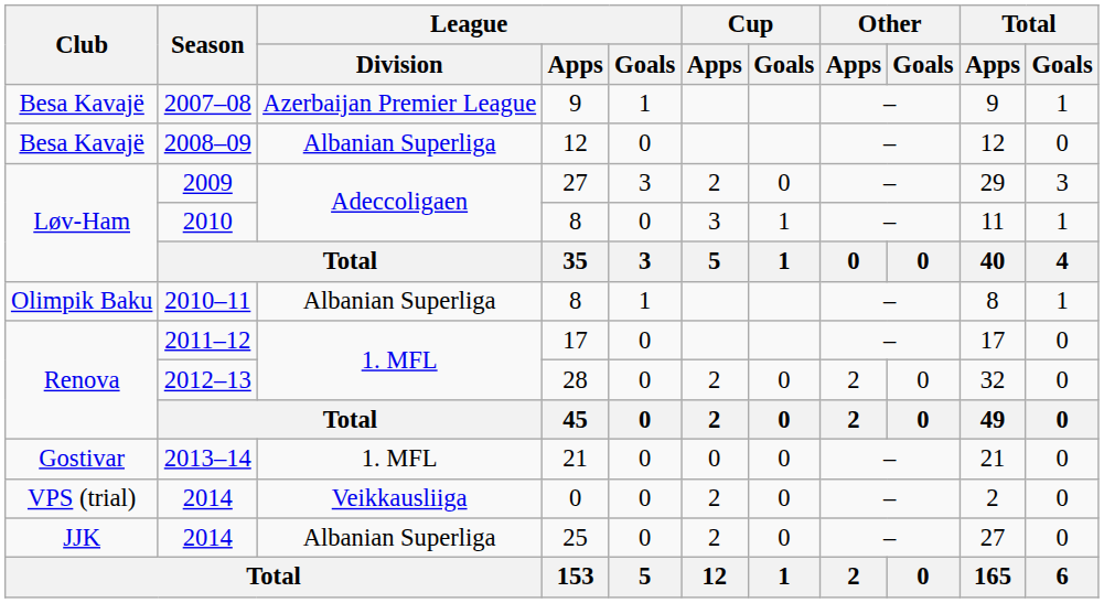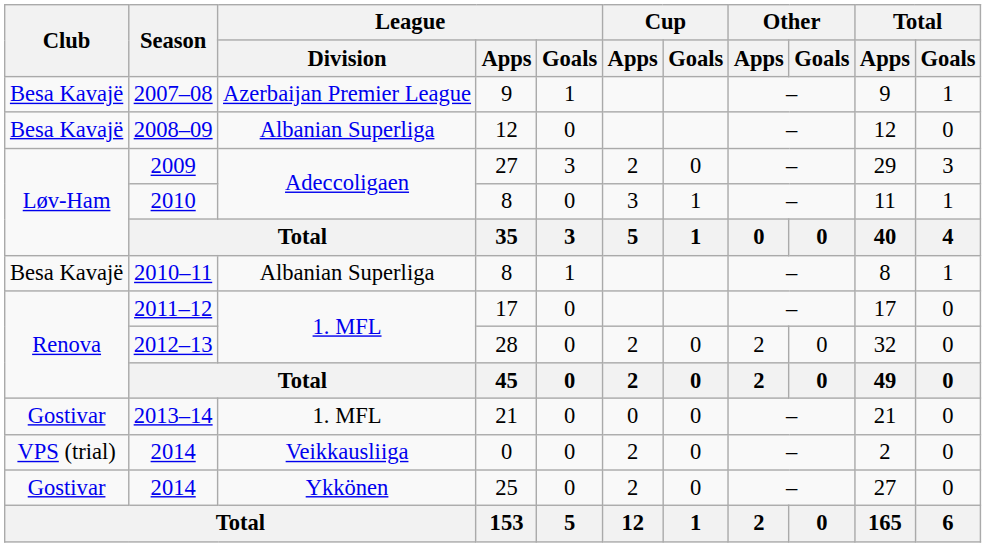2010–11 | Club: Olimpik Baku -> Besa Kavajë
2014 / 25 | Club: JJK -> Gostivar
2014 / 25 | League / Division: Albanian Superliga -> Ykkönen
